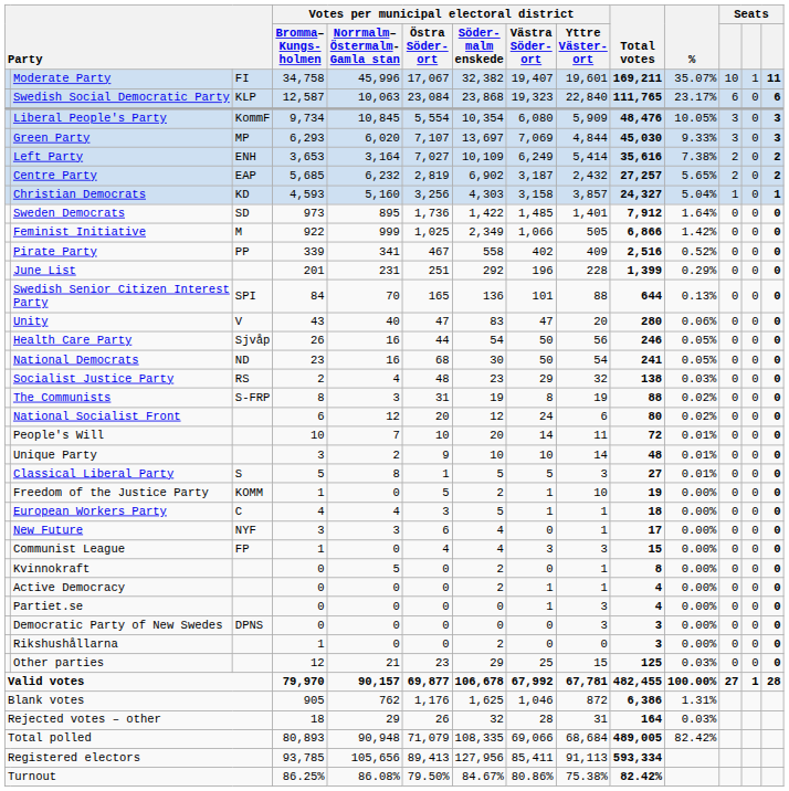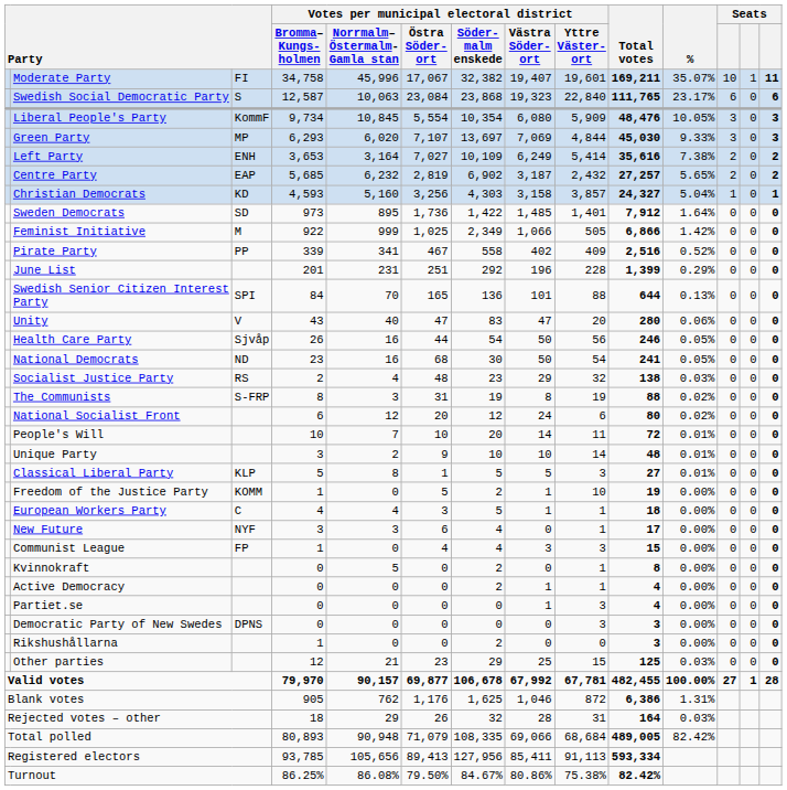Swedish Social Democratic Party | column 3: KLP -> S
Classical Liberal Party | column 3: S -> KLP
